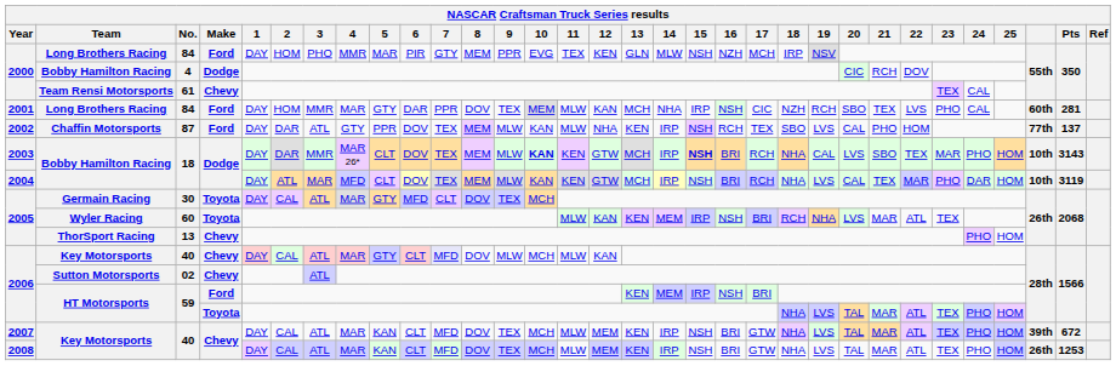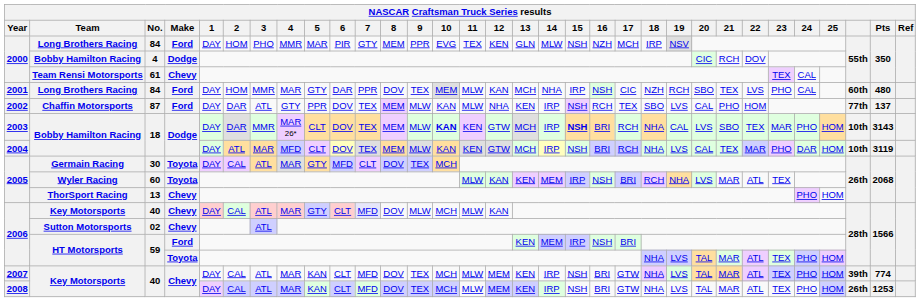2001 / 84 | Pts: 281 -> 480
2007 / 40 | Pts: 672 -> 774
